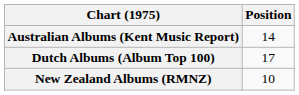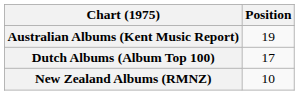Australian Albums (Kent Music Report) | Position: 14 -> 19
